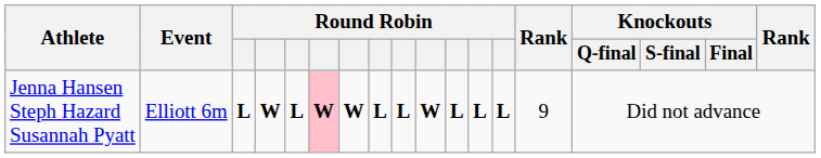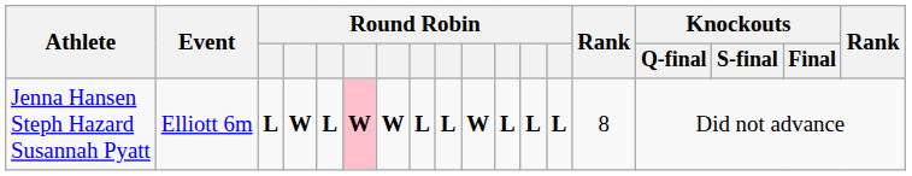Jenna Hansen Steph Hazard Susannah Pyatt | column 14: 9 -> 8
